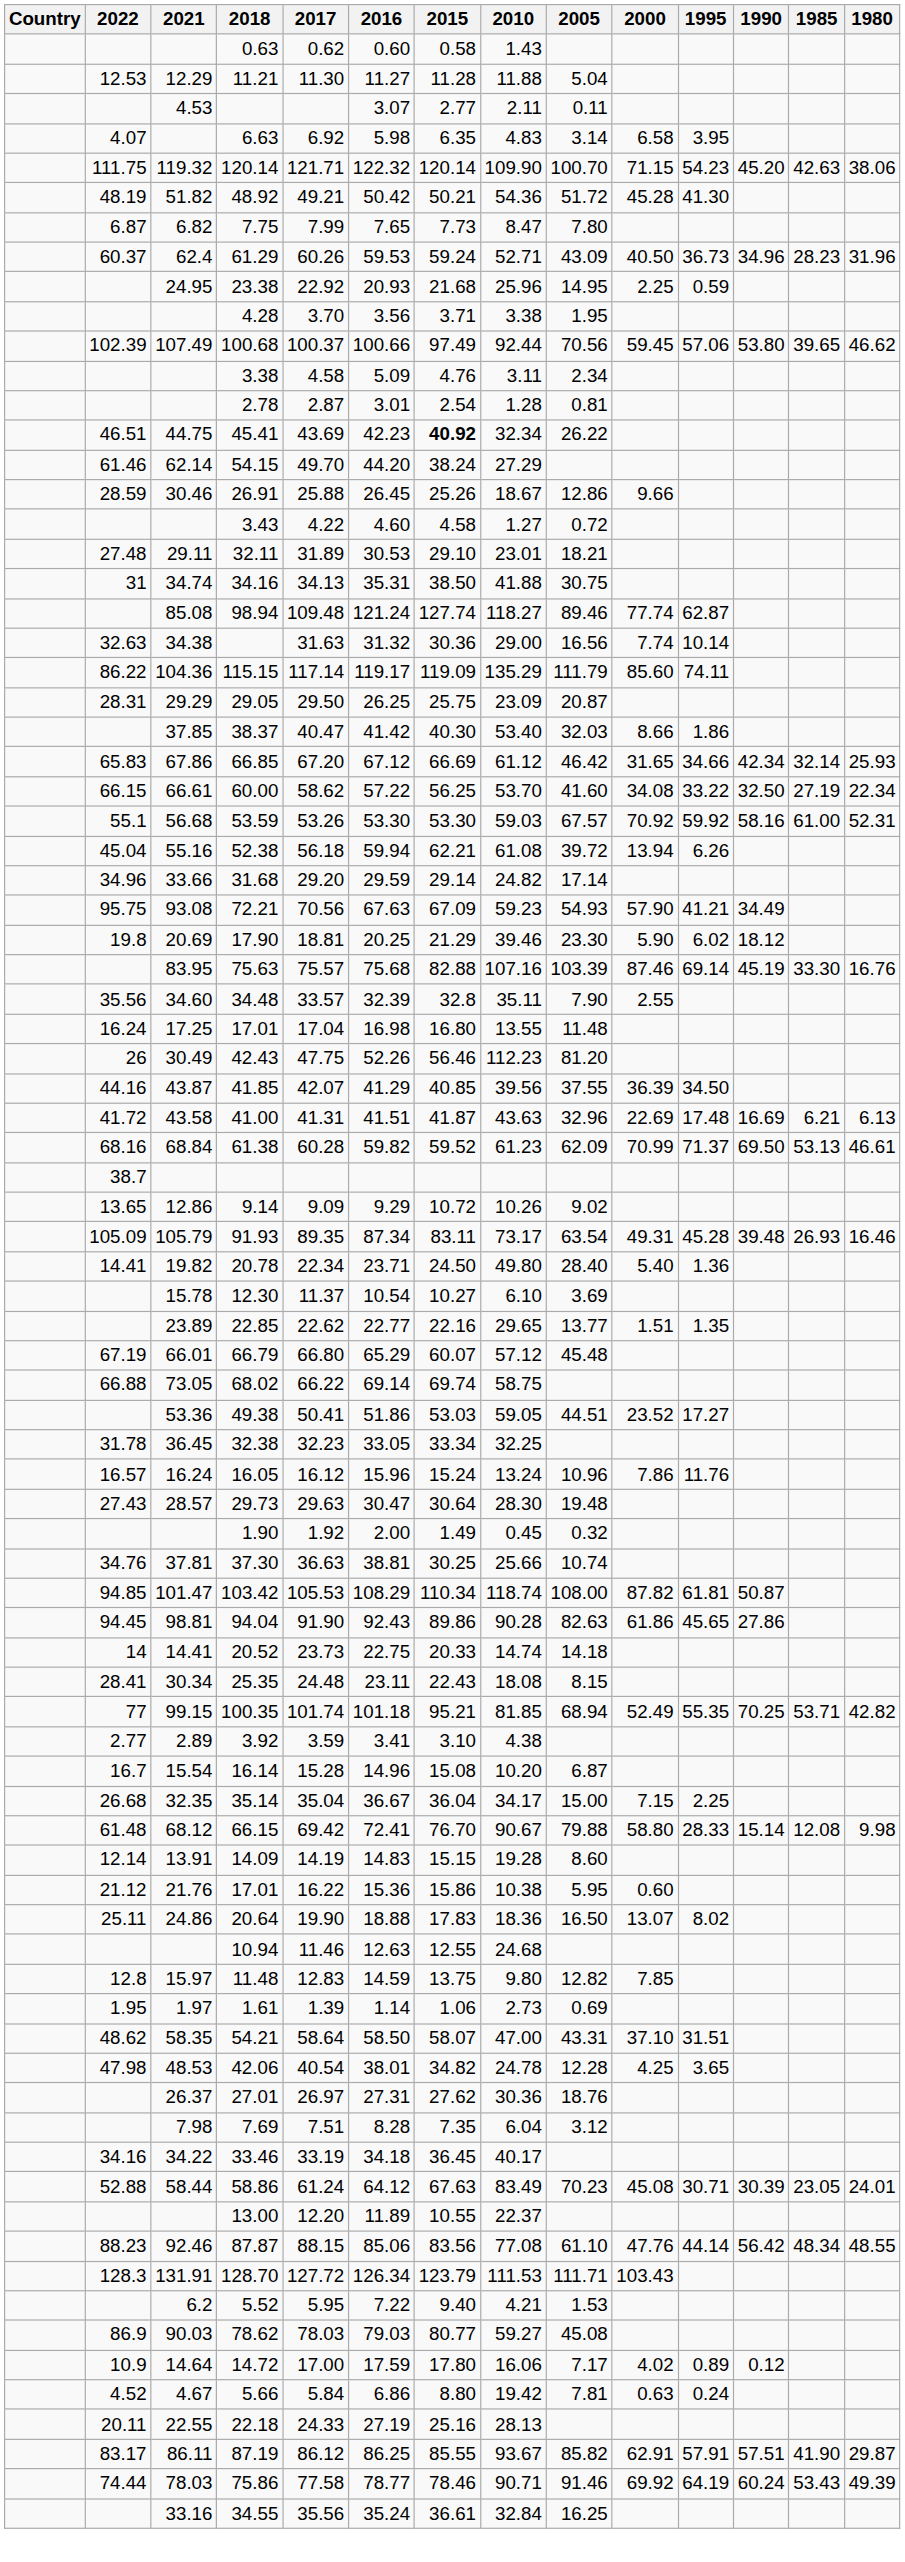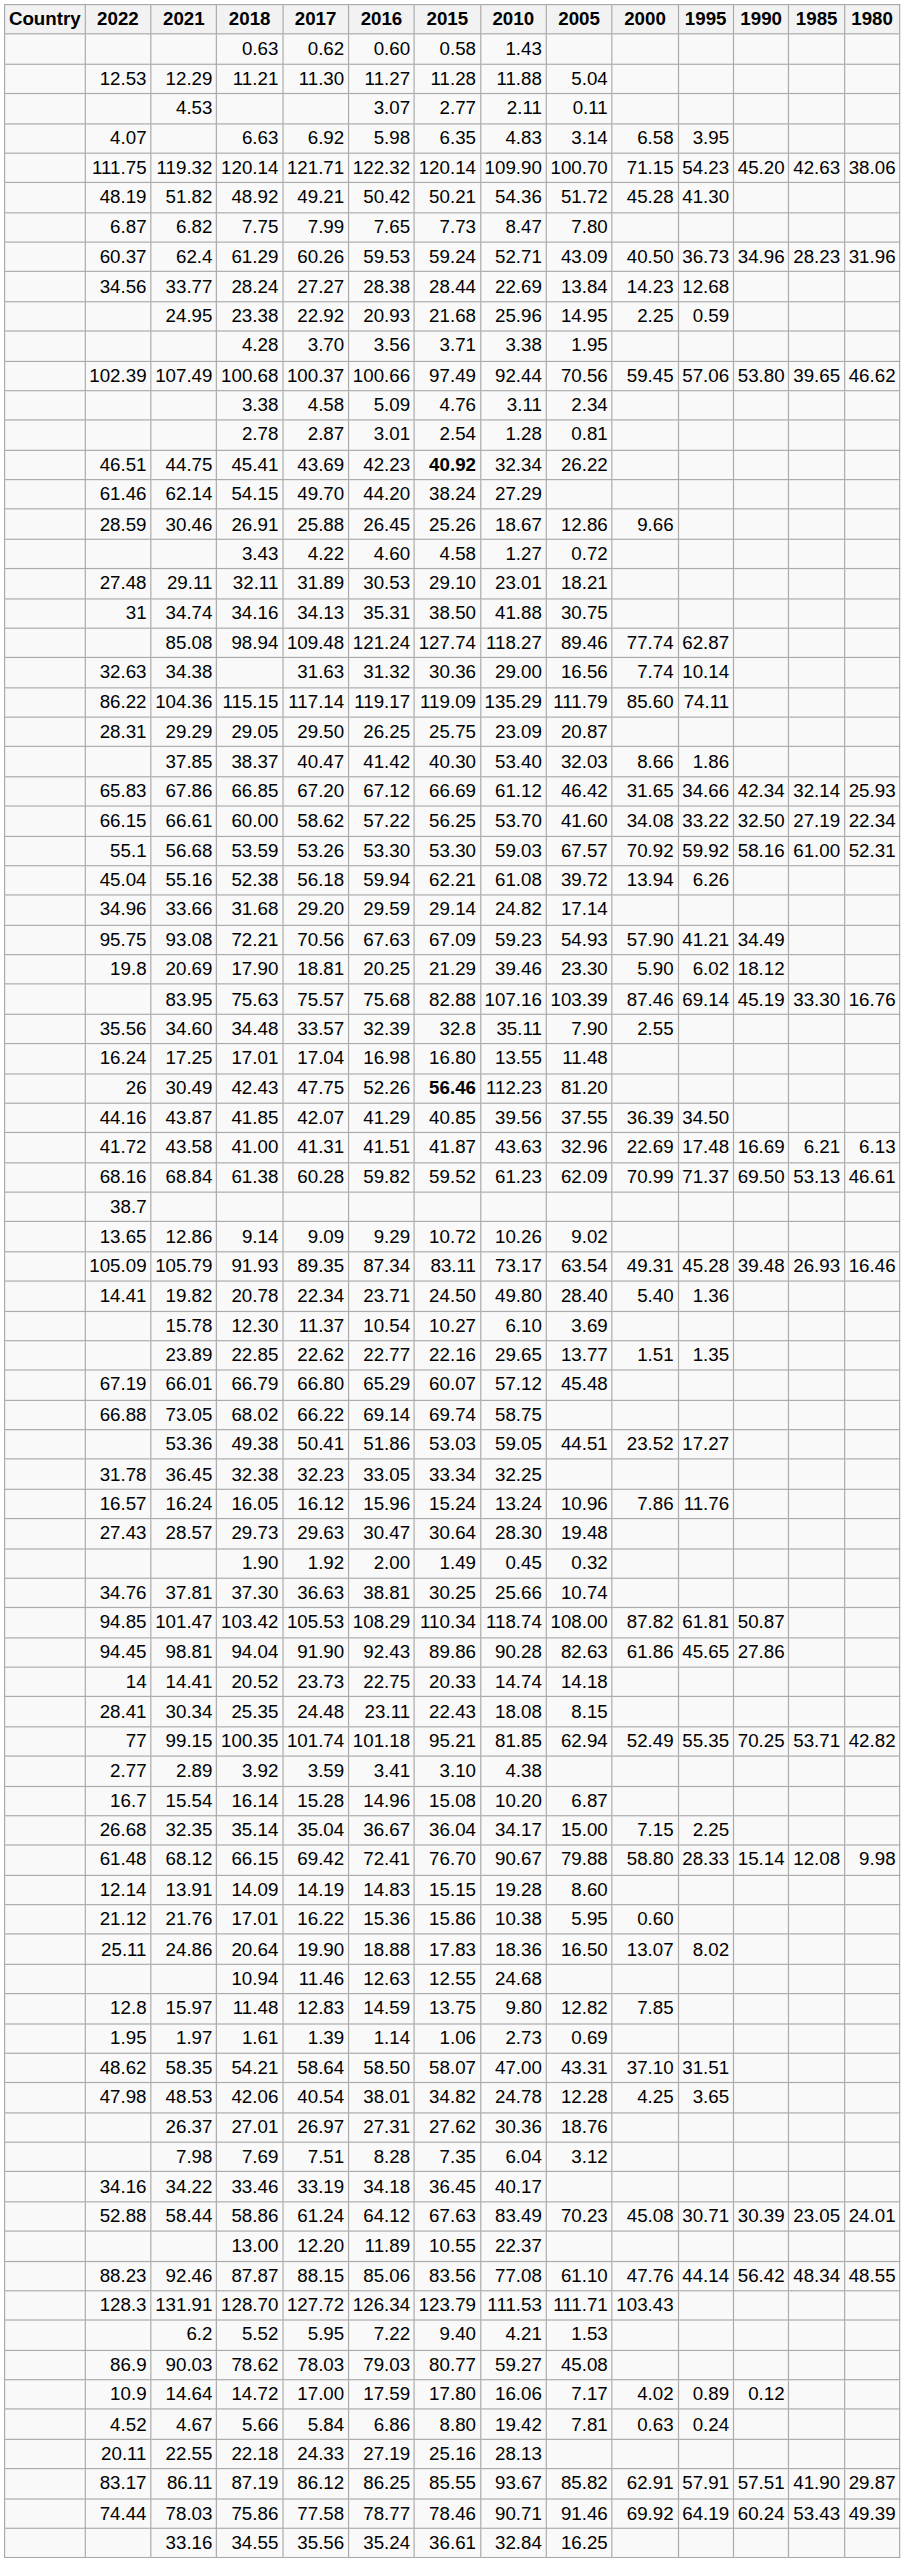+ row: 34.56 | 33.77 | 28.24 | 27.27 | 28.38 | 28.44 | 22.69 | 13.84 | 14.23 | 12.68
42.43 | 2015: normal -> bold
100.35 | 2005: 68.94 -> 62.94
